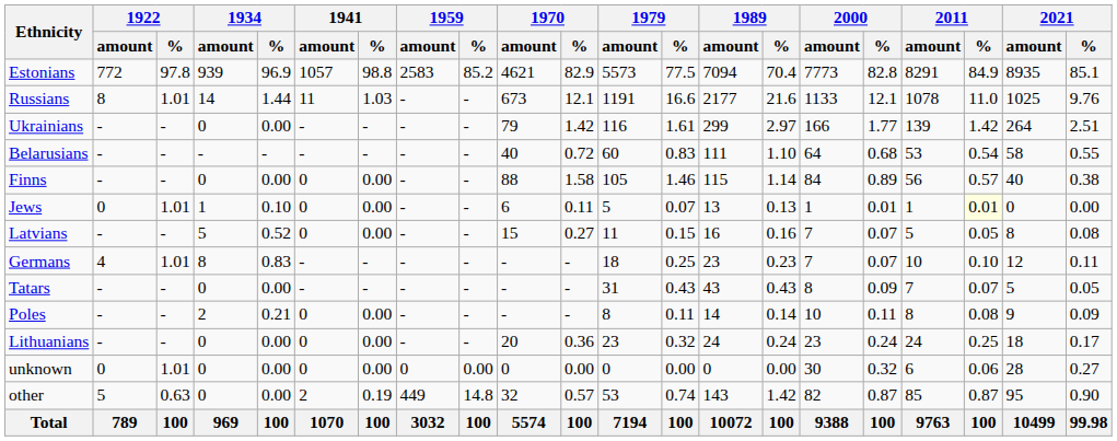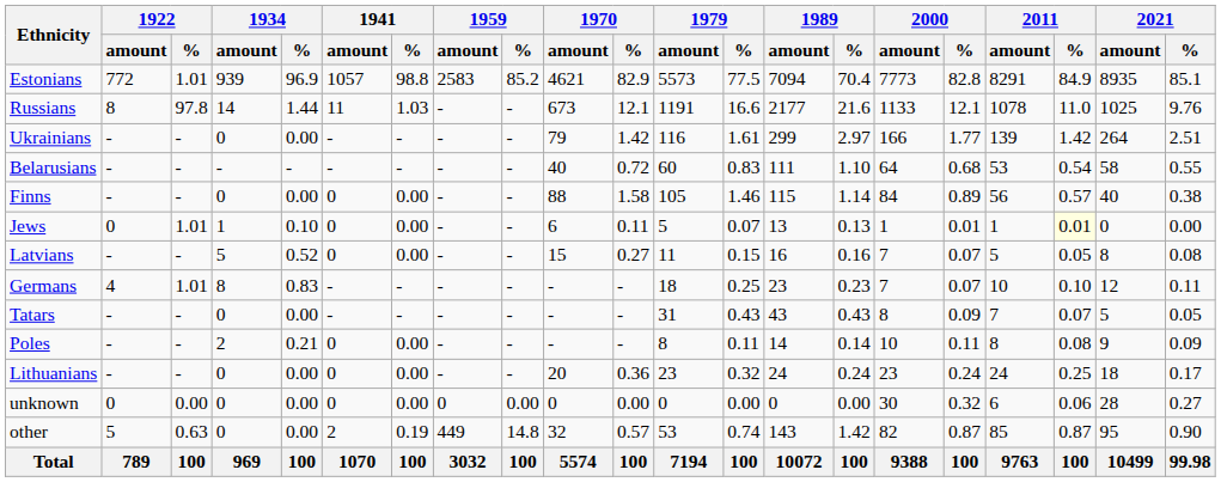Estonians | 1922 / %: 97.8 -> 1.01
Russians | 1922 / %: 1.01 -> 97.8
unknown | 1922 / %: 1.01 -> 0.00
